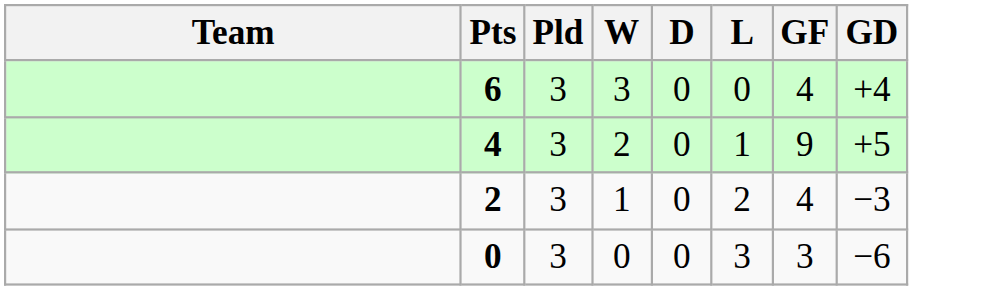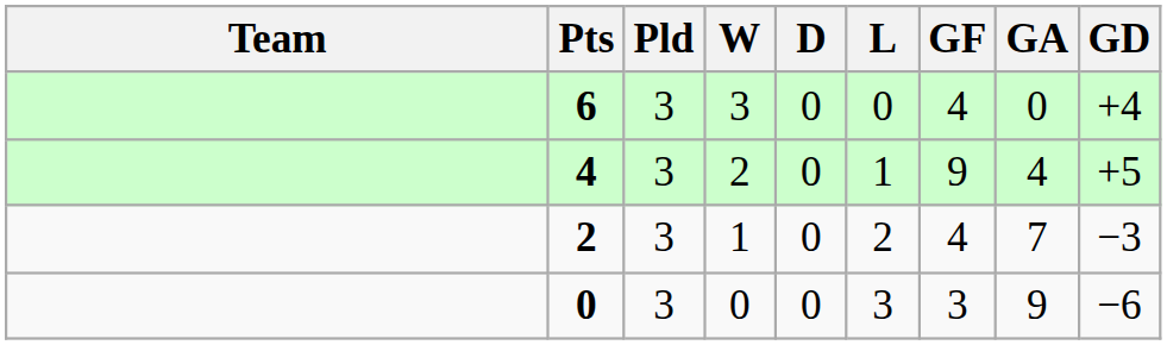+ column: GA | 0 | 4 | 7 | 9
